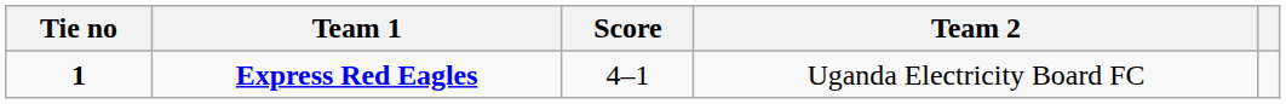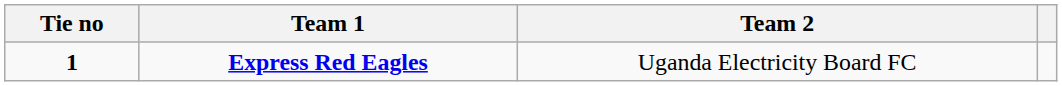- column: Score | 4–1
